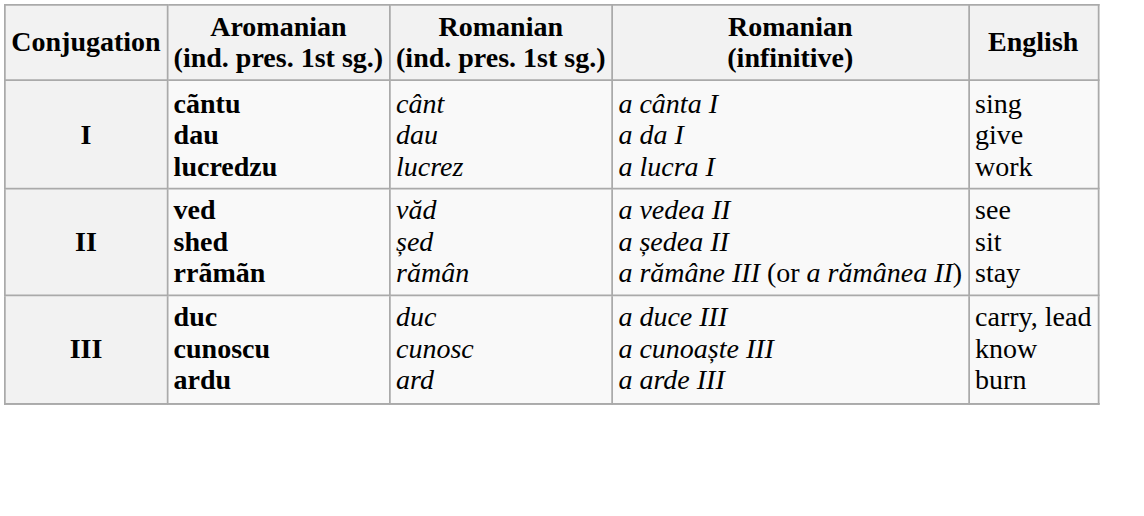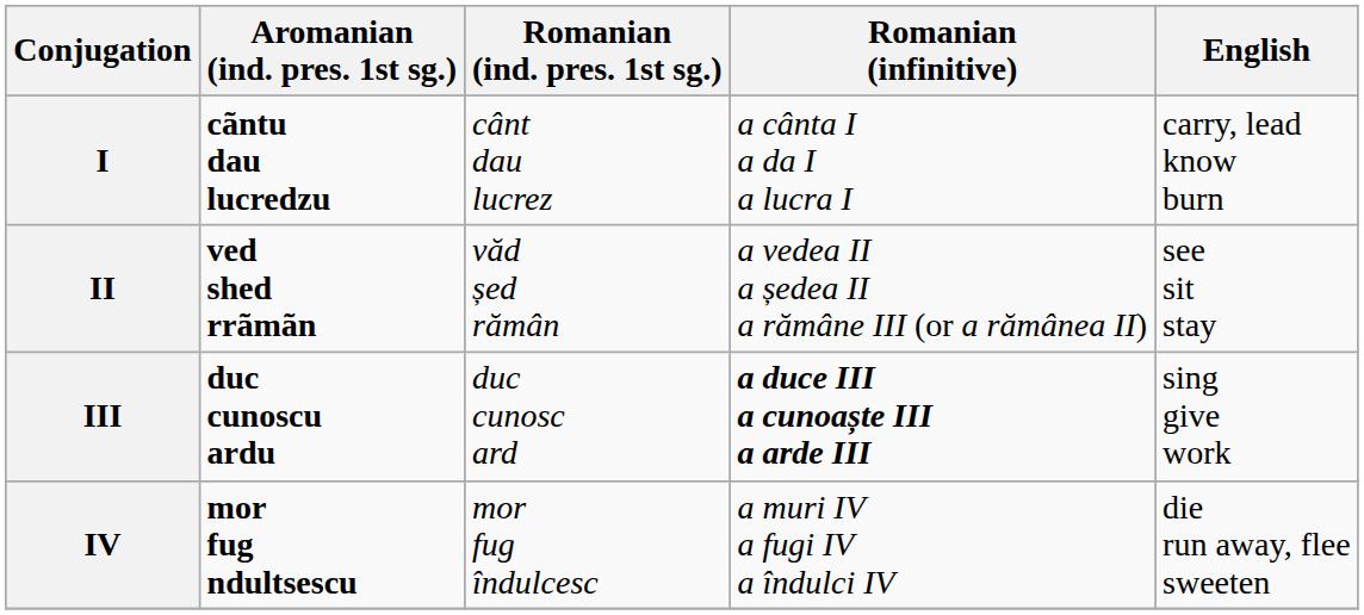I | English: sing give work -> carry, lead know burn
III | Romanian (infinitive): normal -> bold
III | English: carry, lead know burn -> sing give work
+ row: IV | mor fug ndultsescu | mor fug îndulcesc | a muri IV a fugi IV a îndulci IV | die run away, flee sweeten
